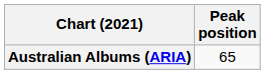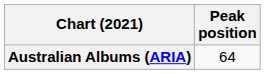Australian Albums (ARIA) | Peak position: 65 -> 64
